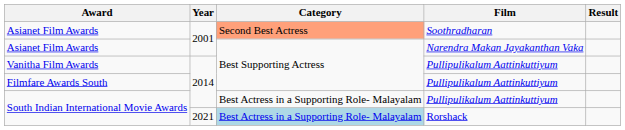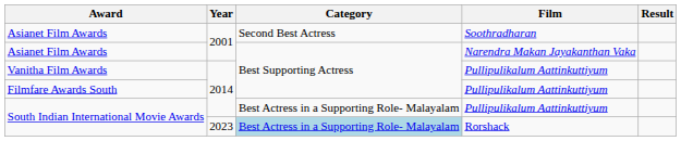Asianet Film Awards / Soothradharan | Category: lightsalmon background -> no background
South Indian International Movie Awards / Rorshack | Year: 2021 -> 2023
